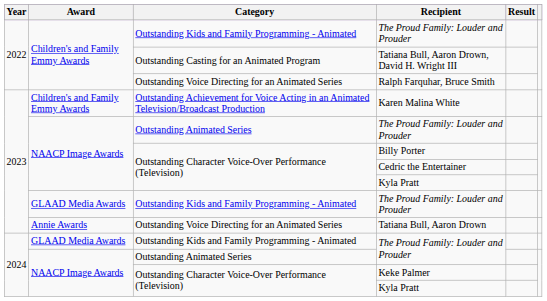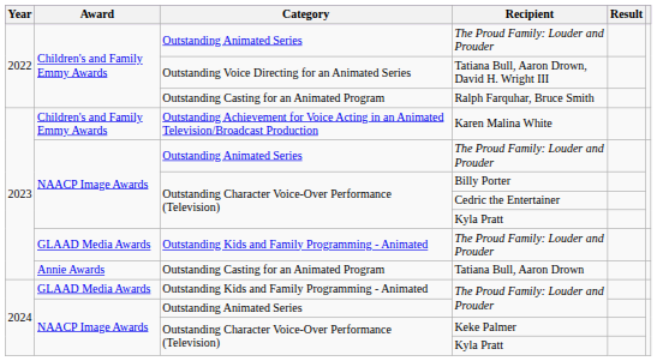2022 / The Proud Family: Louder and Prouder | Category: Outstanding Kids and Family Programming - Animated -> Outstanding Animated Series
Tatiana Bull, Aaron Drown, David H. Wright III | Category: Outstanding Casting for an Animated Program -> Outstanding Voice Directing for an Animated Series
Ralph Farquhar, Bruce Smith | Category: Outstanding Voice Directing for an Animated Series -> Outstanding Casting for an Animated Program
Tatiana Bull, Aaron Drown | Category: Outstanding Voice Directing for an Animated Series -> Outstanding Casting for an Animated Program
